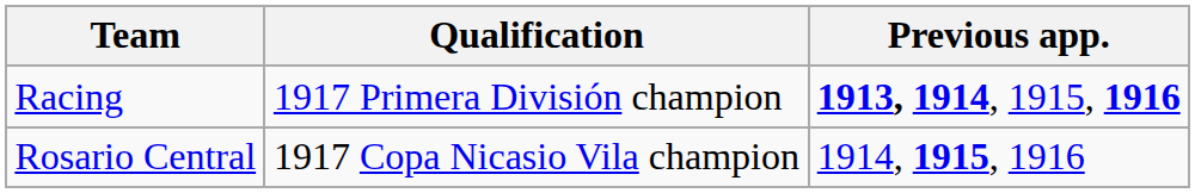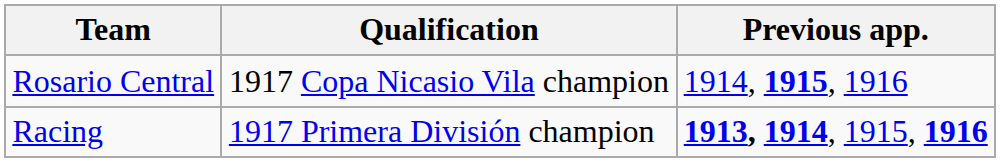rows swapped: Racing <-> Rosario Central
